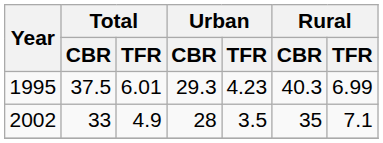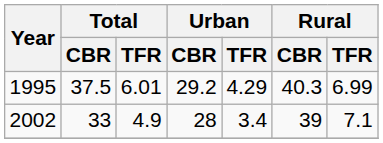1995 | Urban / CBR: 29.3 -> 29.2
1995 | Urban / TFR: 4.23 -> 4.29
2002 | Urban / TFR: 3.5 -> 3.4
2002 | Rural / CBR: 35 -> 39
